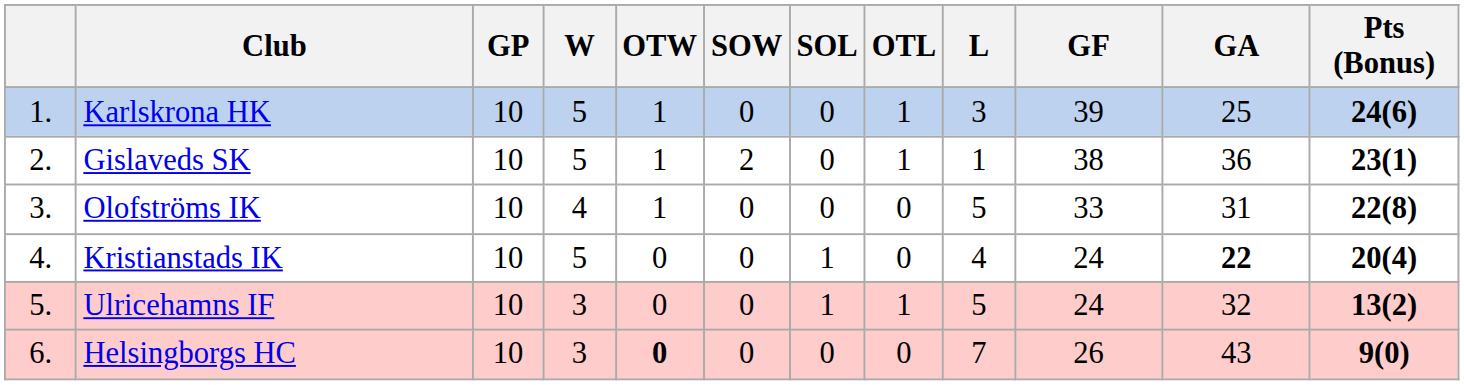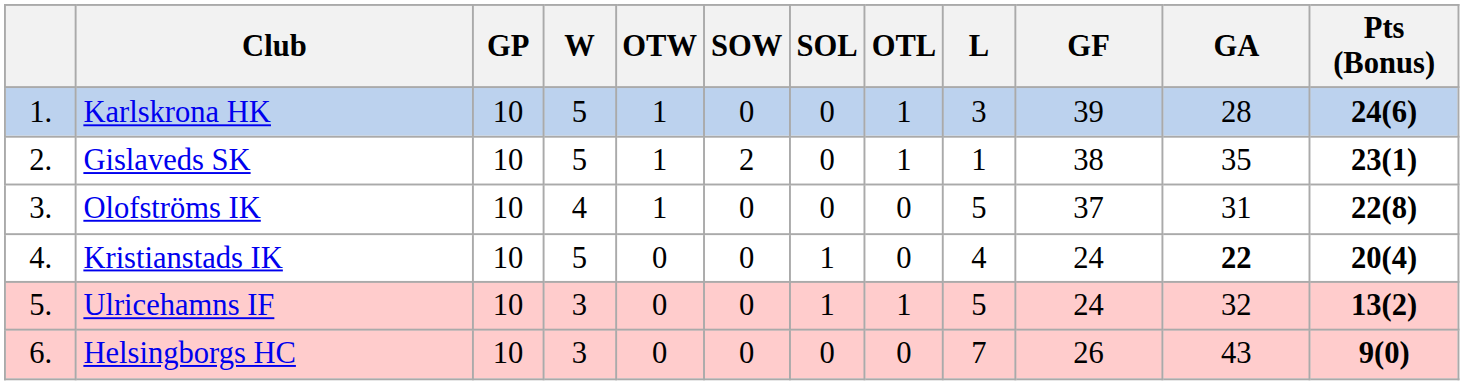Karlskrona HK | GA: 25 -> 28
Gislaveds SK | GA: 36 -> 35
Olofströms IK | GF: 33 -> 37
Helsingborgs HC | OTW: bold -> normal
